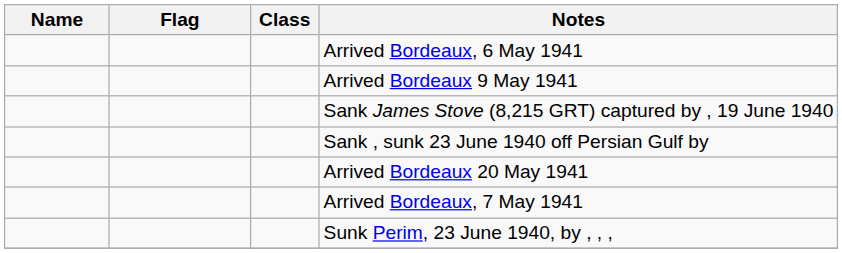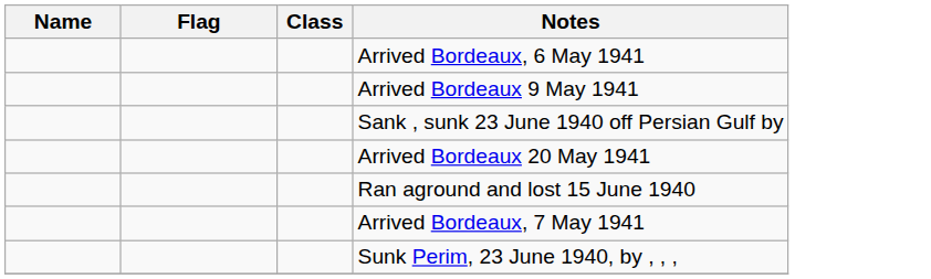- row: Sank James Stove (8,215 GRT) captured by , 19 June 1940
+ row: Ran aground and lost 15 June 1940
